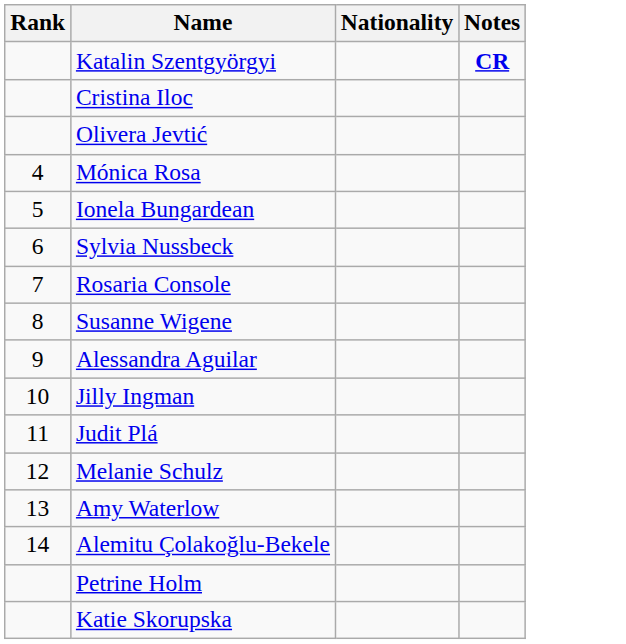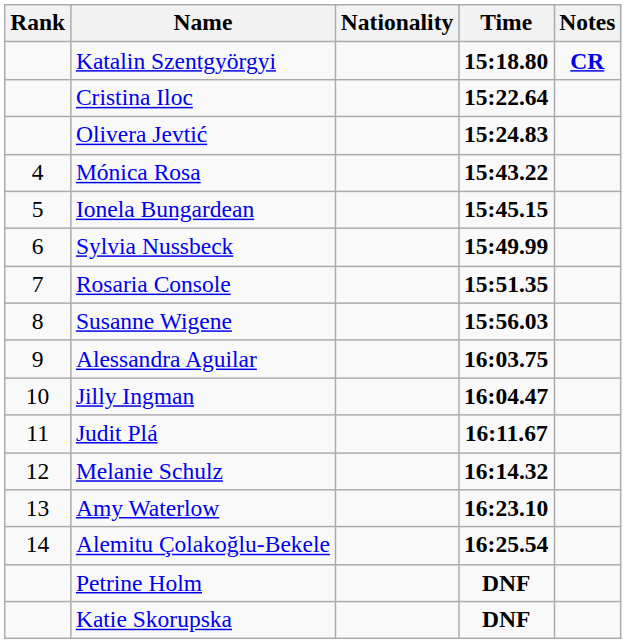+ column: Time | 15:18.80 | 15:22.64 | 15:24.83 | 15:43.22 | 15:45.15 | 15:49.99 | 15:51.35 | 15:56.03 | 16:03.75 | 16:04.47 | 16:11.67 | 16:14.32 | 16:23.10 | 16:25.54 | DNF | DNF
